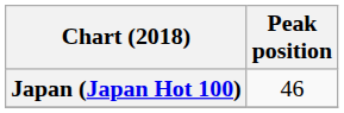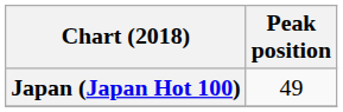Japan (Japan Hot 100) | Peak position: 46 -> 49
